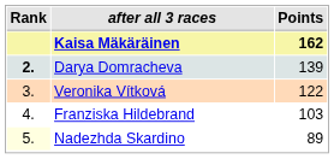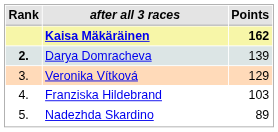Veronika Vítková | Points: 122 -> 129
Nadezhda Skardino | Rank: lightyellow background -> no background
